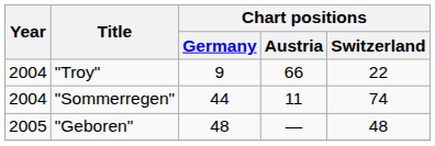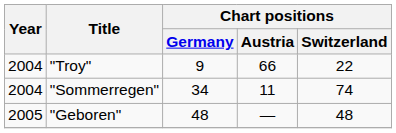"Sommerregen" | Chart positions / Germany: 44 -> 34
